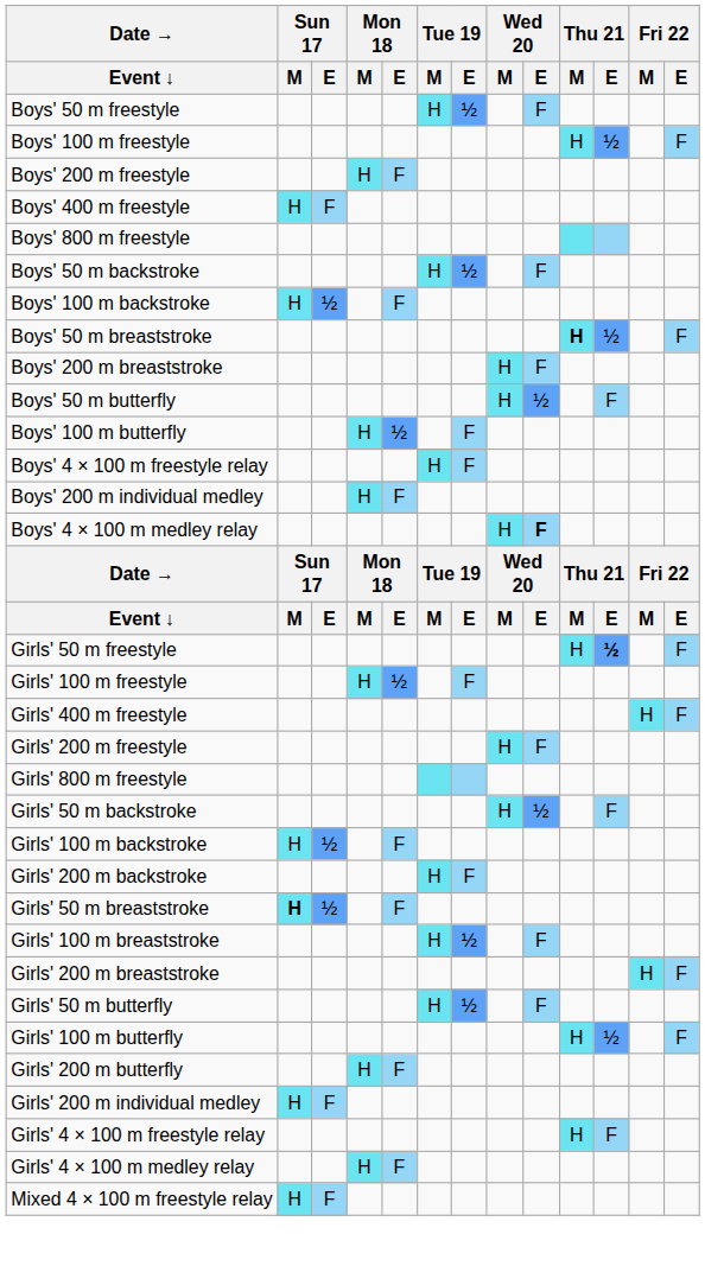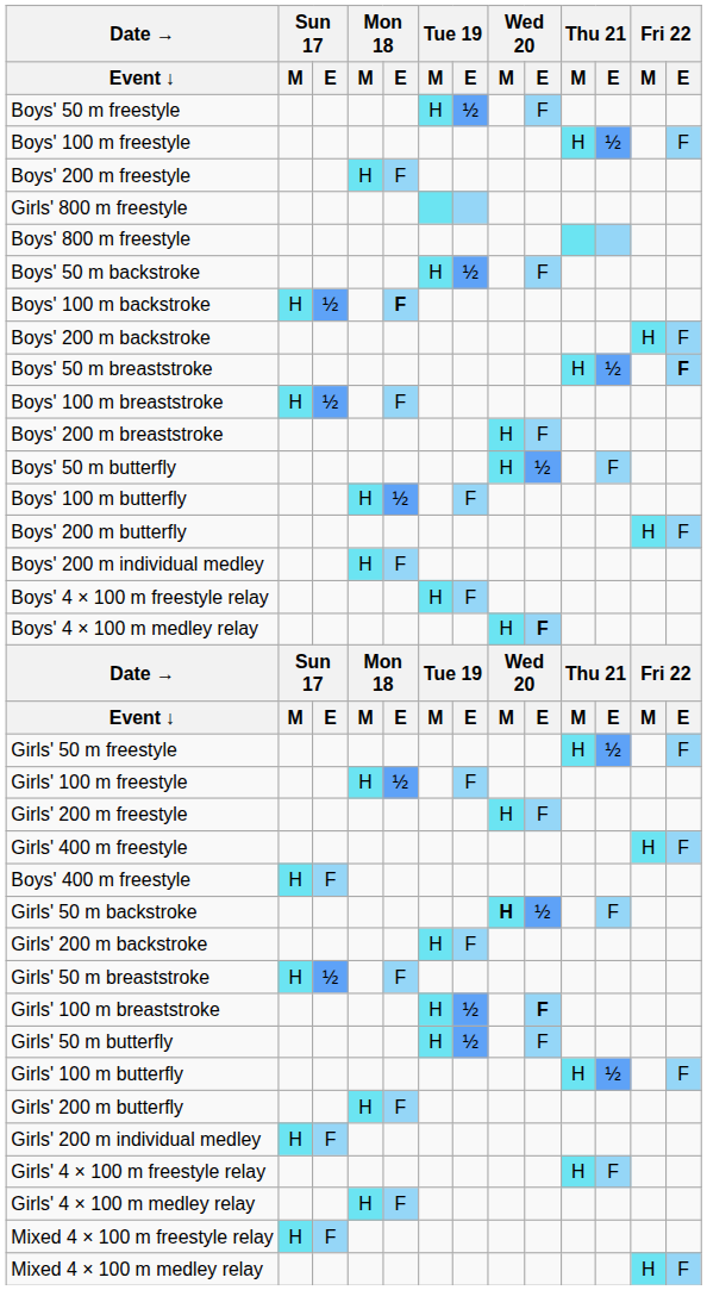rows swapped: Boys' 400 m freestyle <-> Girls' 800 m freestyle
Boys' 100 m backstroke | Mon 18 / E: normal -> bold
+ row: Boys' 200 m backstroke | H | F
Boys' 50 m breaststroke | Thu 21 / M: bold -> normal
Boys' 50 m breaststroke | Fri 22 / E: normal -> bold
+ row: Boys' 100 m breaststroke | H | ½ | F
+ row: Boys' 200 m butterfly | H | F
rows swapped: Boys' 200 m individual medley <-> Boys' 4 × 100 m freestyle relay
Girls' 50 m freestyle | Thu 21 / E: bold -> normal
rows swapped: Girls' 200 m freestyle <-> Girls' 400 m freestyle
Girls' 50 m backstroke | Wed 20 / M: normal -> bold
- row: Girls' 100 m backstroke | H | ½ | F
Girls' 50 m breaststroke | Sun 17 / M: bold -> normal
Girls' 100 m breaststroke | Wed 20 / E: normal -> bold
- row: Girls' 200 m breaststroke | H | F
+ row: Mixed 4 × 100 m medley relay | H | F
